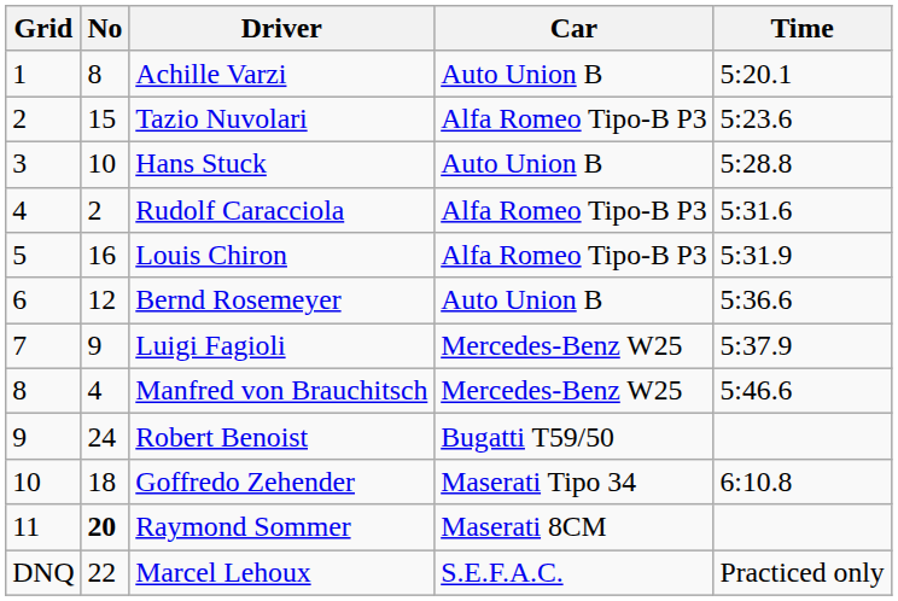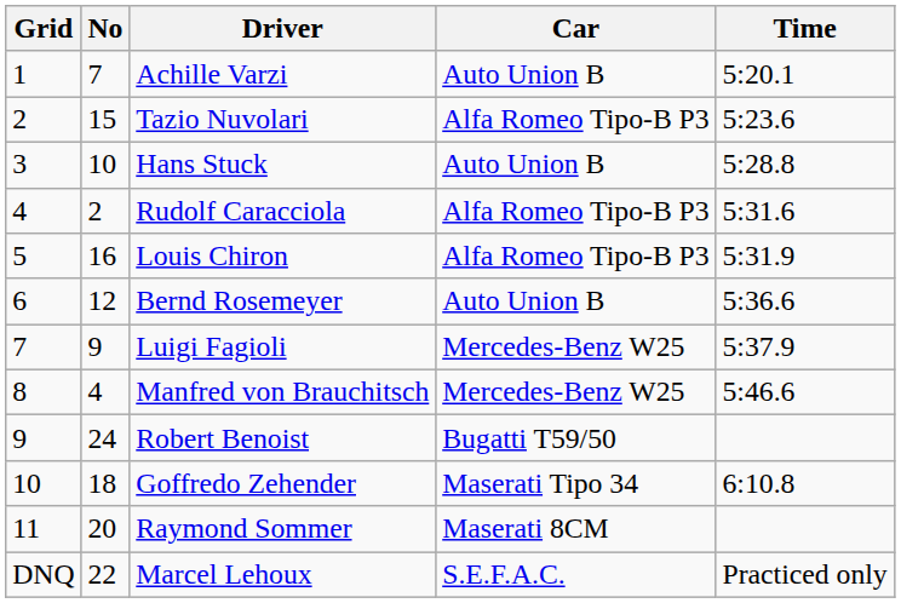Achille Varzi | No: 8 -> 7
Raymond Sommer | No: bold -> normal
